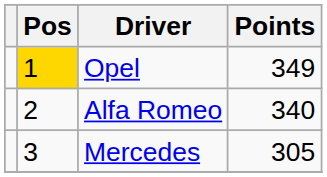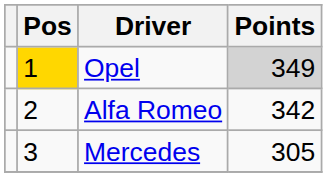Opel | Points: no background -> lightgrey background
Alfa Romeo | Points: 340 -> 342
